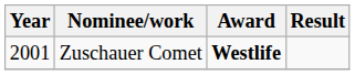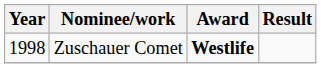Zuschauer Comet | Year: 2001 -> 1998
